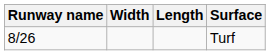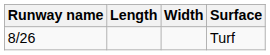columns swapped: Length <-> Width
